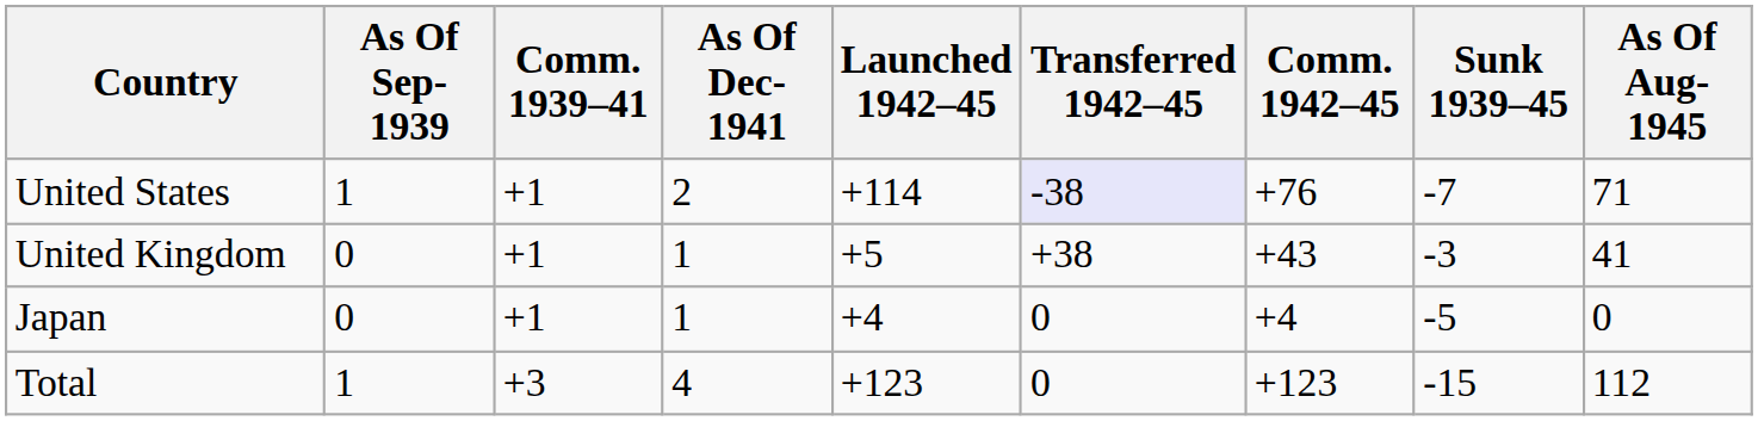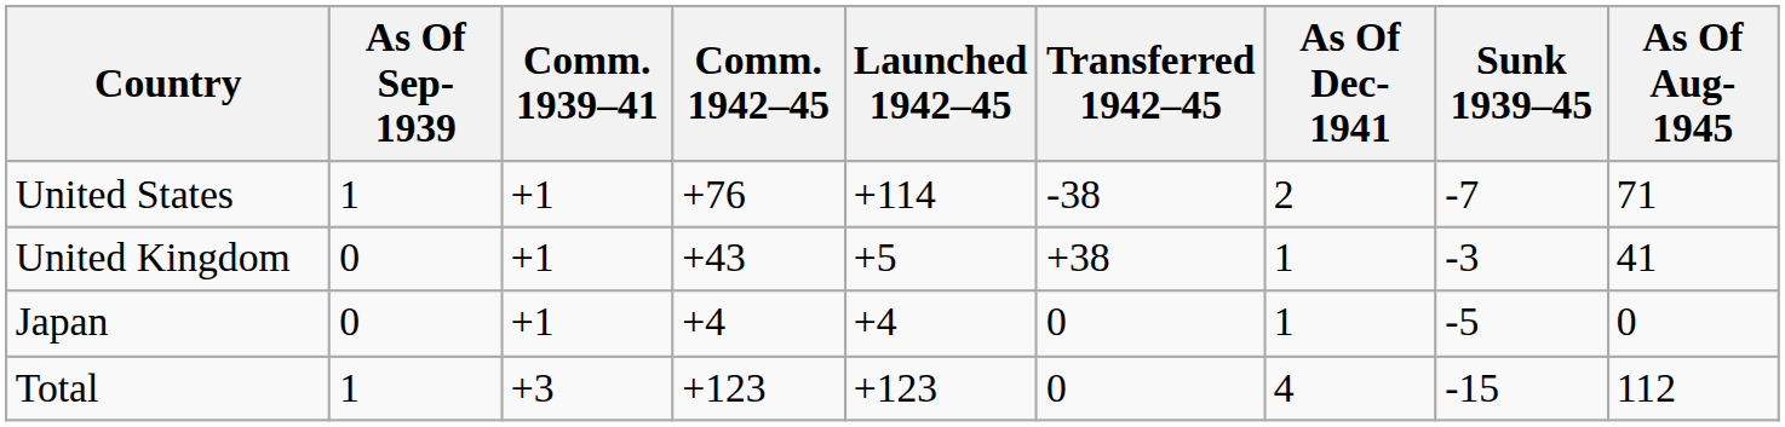columns swapped: As Of Dec-1941 <-> Comm. 1942–45
United States | Transferred 1942–45: lavender background -> no background
